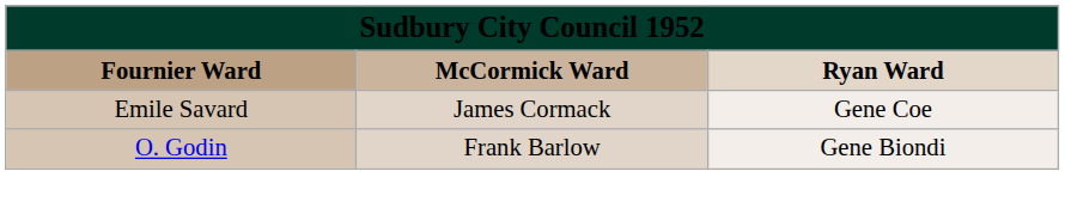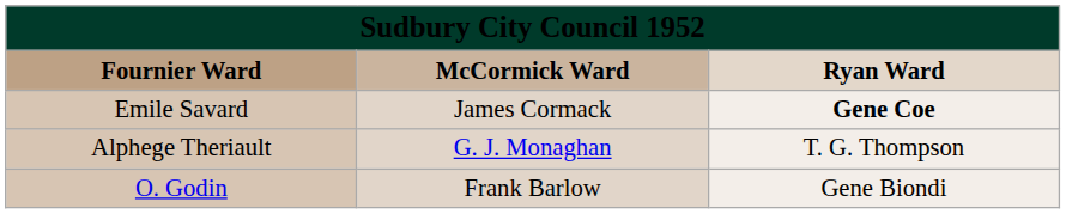Emile Savard | column 3: normal -> bold
+ row: Alphege Theriault | G. J. Monaghan | T. G. Thompson
